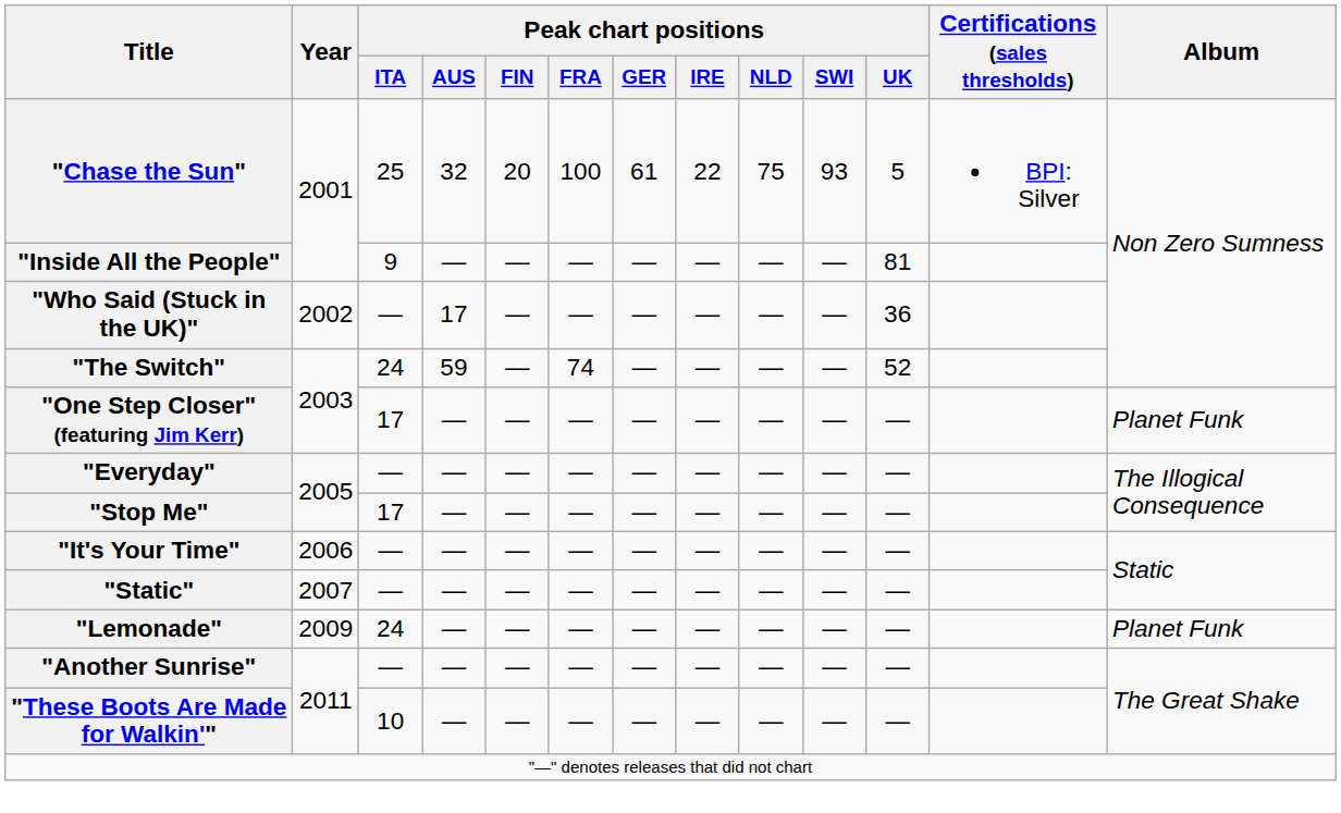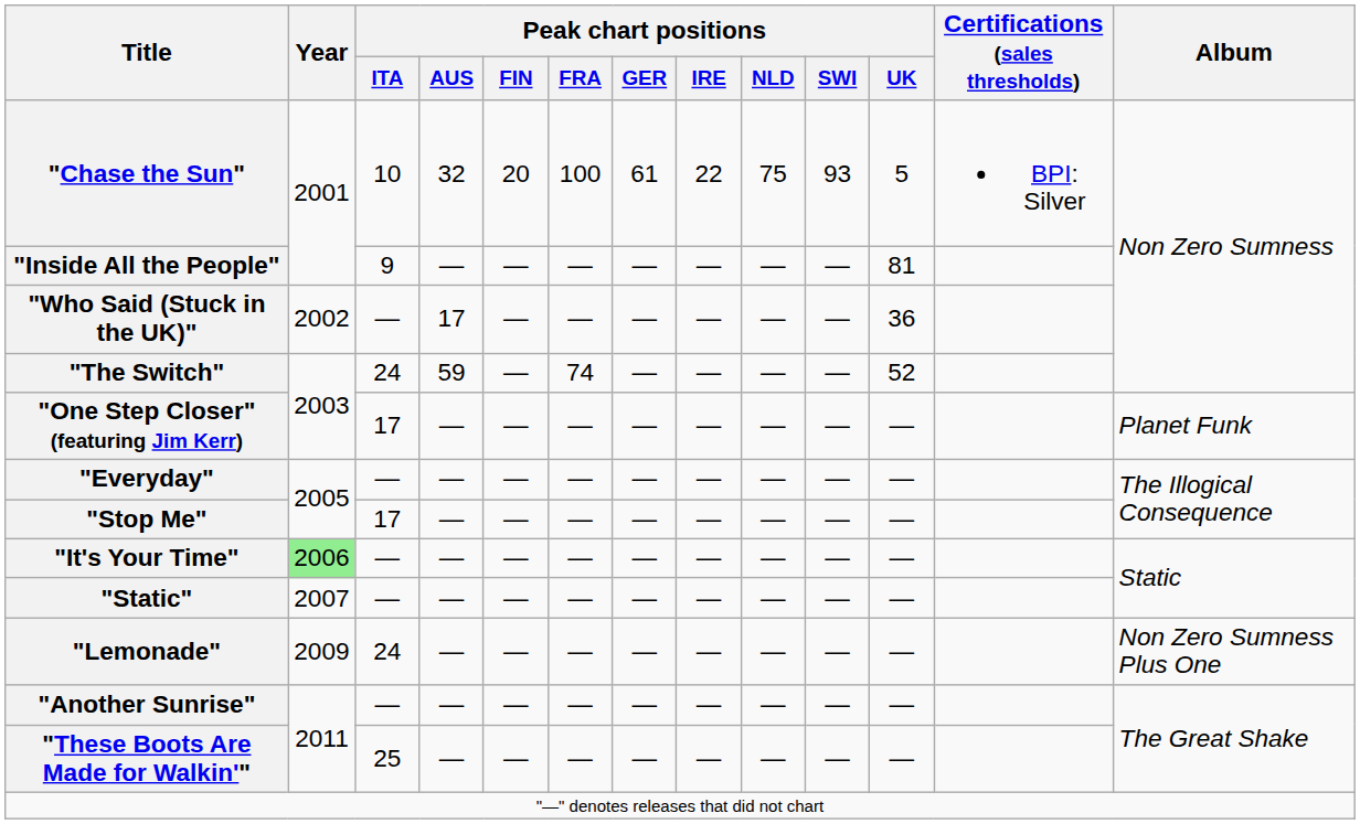"Chase the Sun" | Peak chart positions / ITA: 25 -> 10
"It's Your Time" | Year: no background -> lightgreen background
"Lemonade" | Album: Planet Funk -> Non Zero Sumness Plus One
"These Boots Are Made for Walkin'" | Peak chart positions / ITA: 10 -> 25
